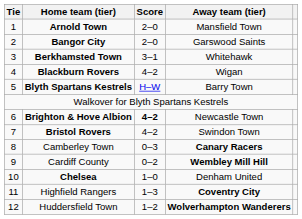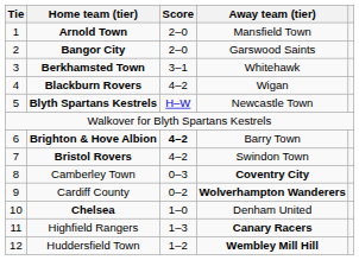Blyth Spartans Kestrels | Away team (tier): Barry Town -> Newcastle Town
Brighton & Hove Albion | Away team (tier): Newcastle Town -> Barry Town
Camberley Town | Away team (tier): Canary Racers -> Coventry City
Cardiff County | Away team (tier): Wembley Mill Hill -> Wolverhampton Wanderers
Highfield Rangers | Away team (tier): Coventry City -> Canary Racers
Huddersfield Town | Away team (tier): Wolverhampton Wanderers -> Wembley Mill Hill
